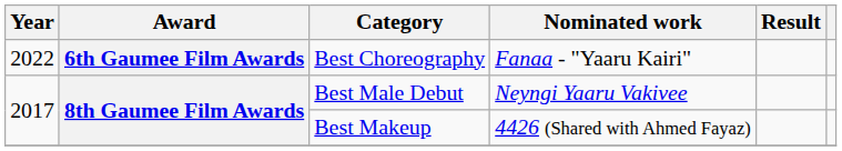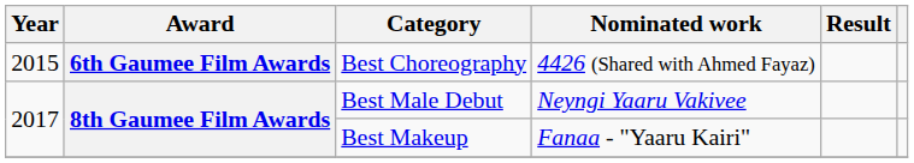Best Choreography | Year: 2022 -> 2015
Best Choreography | Nominated work: Fanaa - "Yaaru Kairi" -> 4426 (Shared with Ahmed Fayaz)
Best Makeup | Nominated work: 4426 (Shared with Ahmed Fayaz) -> Fanaa - "Yaaru Kairi"
